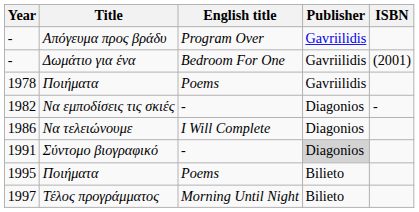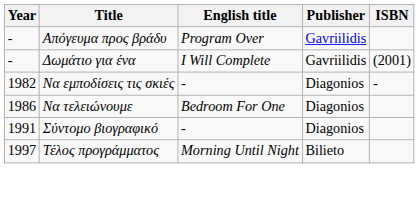- / Δωμάτιο για ένα | English title: Bedroom For One -> I Will Complete
- row: 1978 | Ποιήματα | Poems | Gavriilidis
1986 | English title: I Will Complete -> Bedroom For One
1991 | Publisher: lightgrey background -> no background
- row: 1995 | Ποιήματα | Poems | Bilieto
